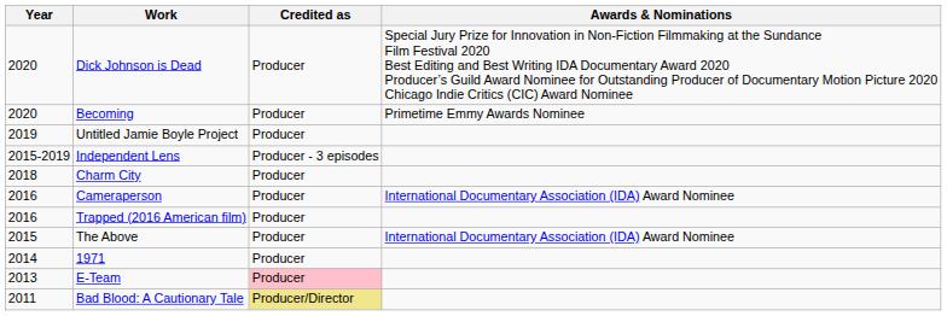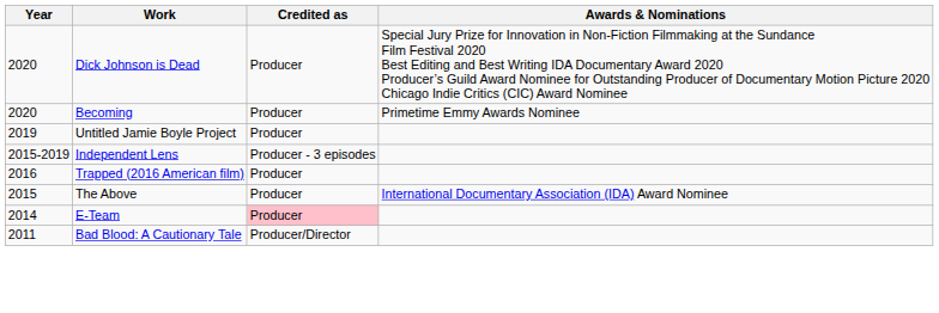- row: 2018 | Charm City | Producer
- row: 2016 | Cameraperson | Producer | International Documentary Association (IDA) Award Nominee
- row: 2014 | 1971 | Producer
E-Team | Year: 2013 -> 2014
Bad Blood: A Cautionary Tale | Credited as: khaki background -> no background
